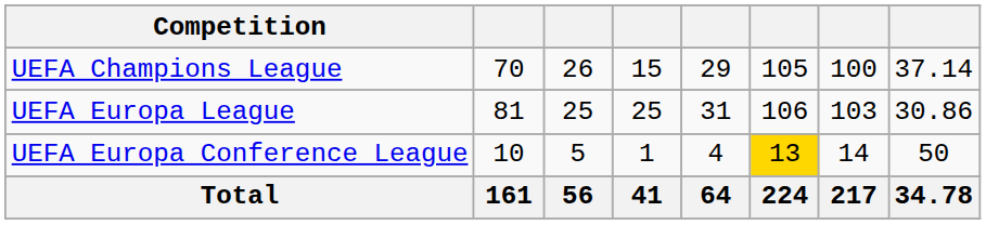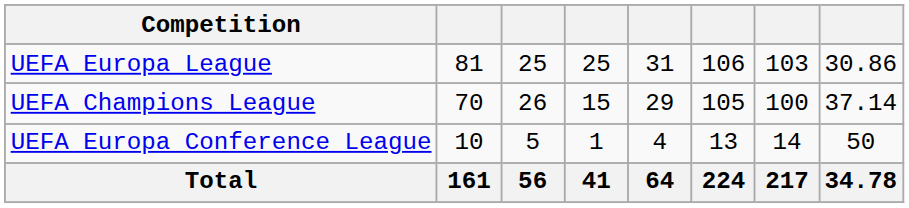rows swapped: UEFA Champions League <-> UEFA Europa League
UEFA Europa Conference League | column 6: gold background -> no background
